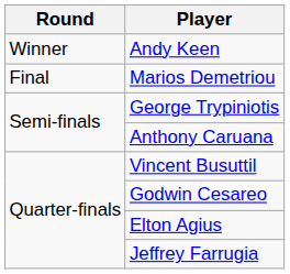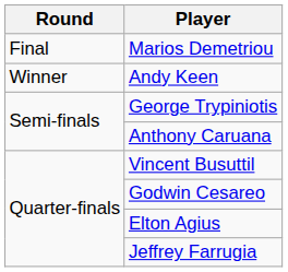rows swapped: Andy Keen <-> Marios Demetriou
